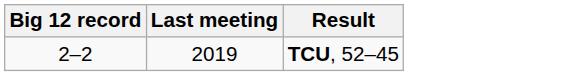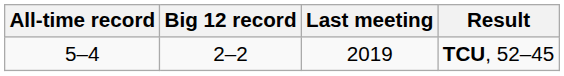+ column: All-time record | 5–4
